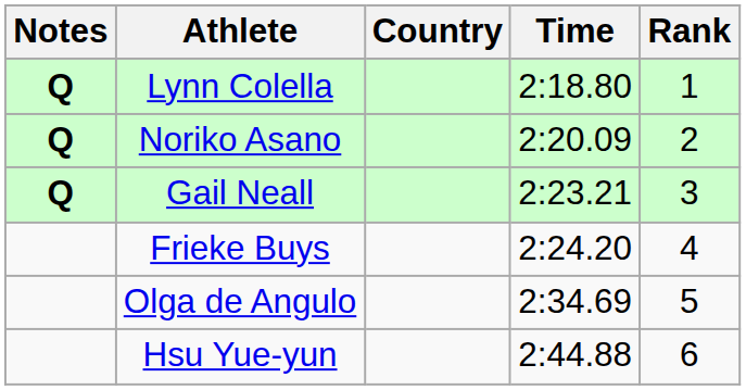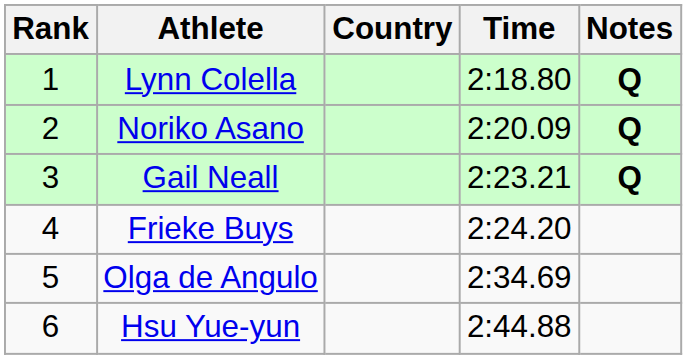columns swapped: Rank <-> Notes
